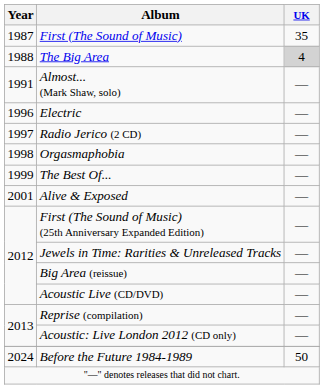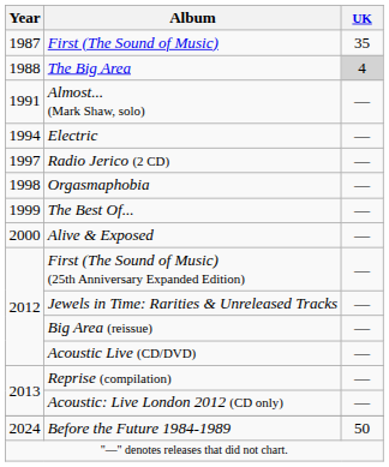Electric | Year: 1996 -> 1994
Alive & Exposed | Year: 2001 -> 2000
